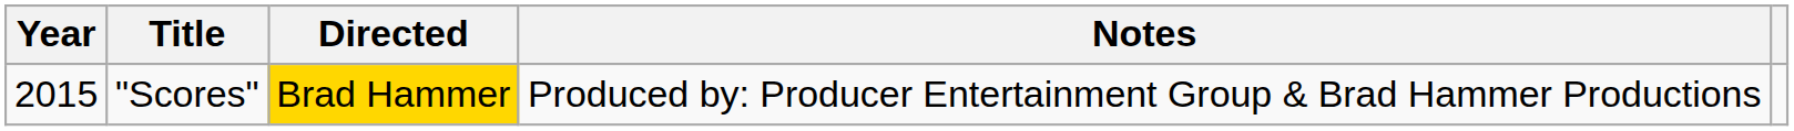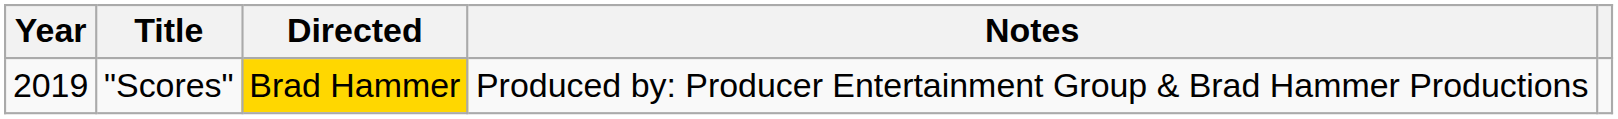"Scores" | Year: 2015 -> 2019
